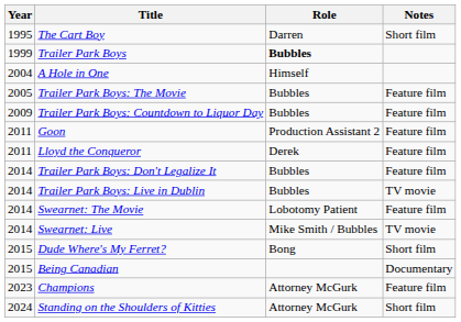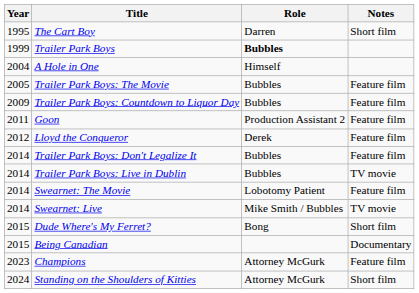Lloyd the Conqueror | Year: 2011 -> 2012
